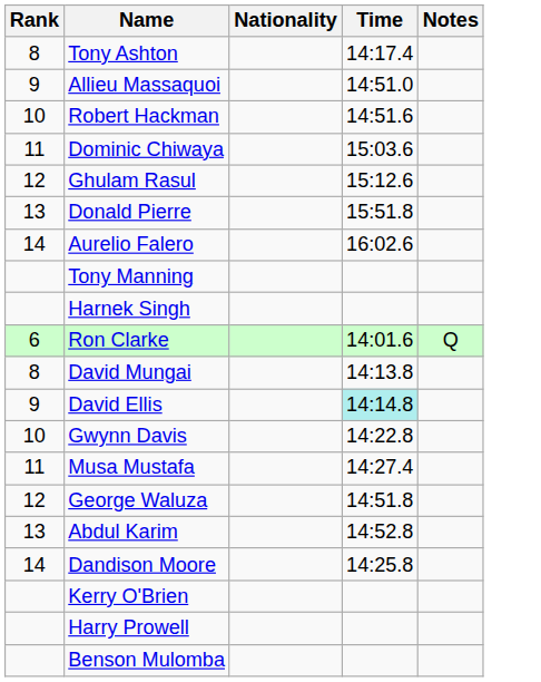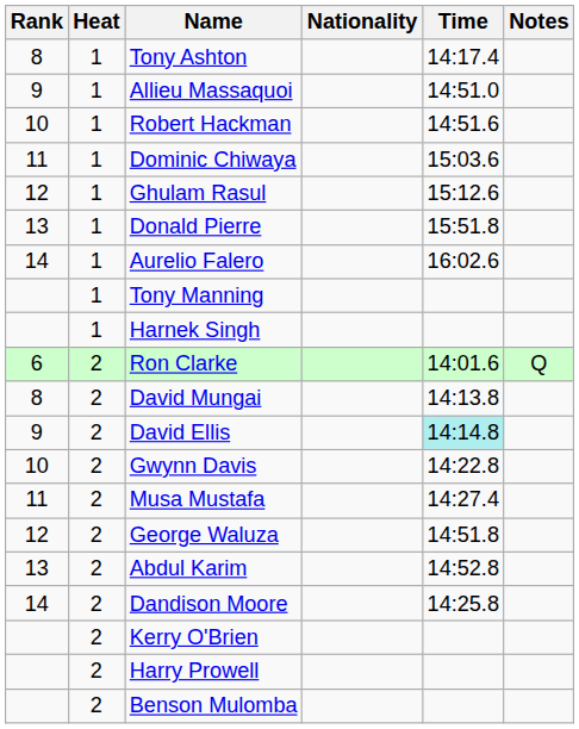+ column: Heat | 1 | 1 | 1 | 1 | 1 | 1 | 1 | 1 | 1 | 2 | 2 | 2 | 2 | 2 | 2 | 2 | 2 | 2 | 2 | 2
